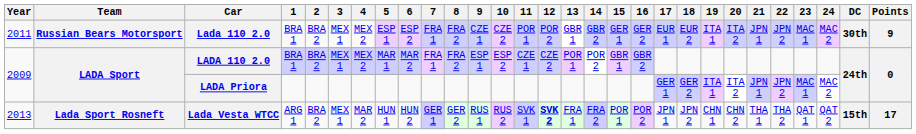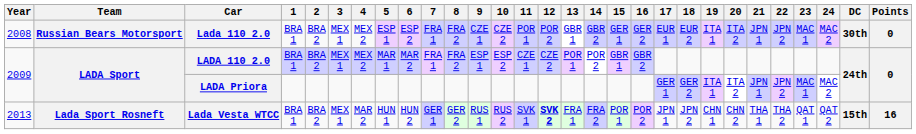Lada 110 2.0 | Year: 2011 -> 2008
Lada 110 2.0 | Points: 9 -> 0
Lada Vesta WTCC | 1: ARG 1 -> BRA 1
Lada Vesta WTCC | Points: 17 -> 16
